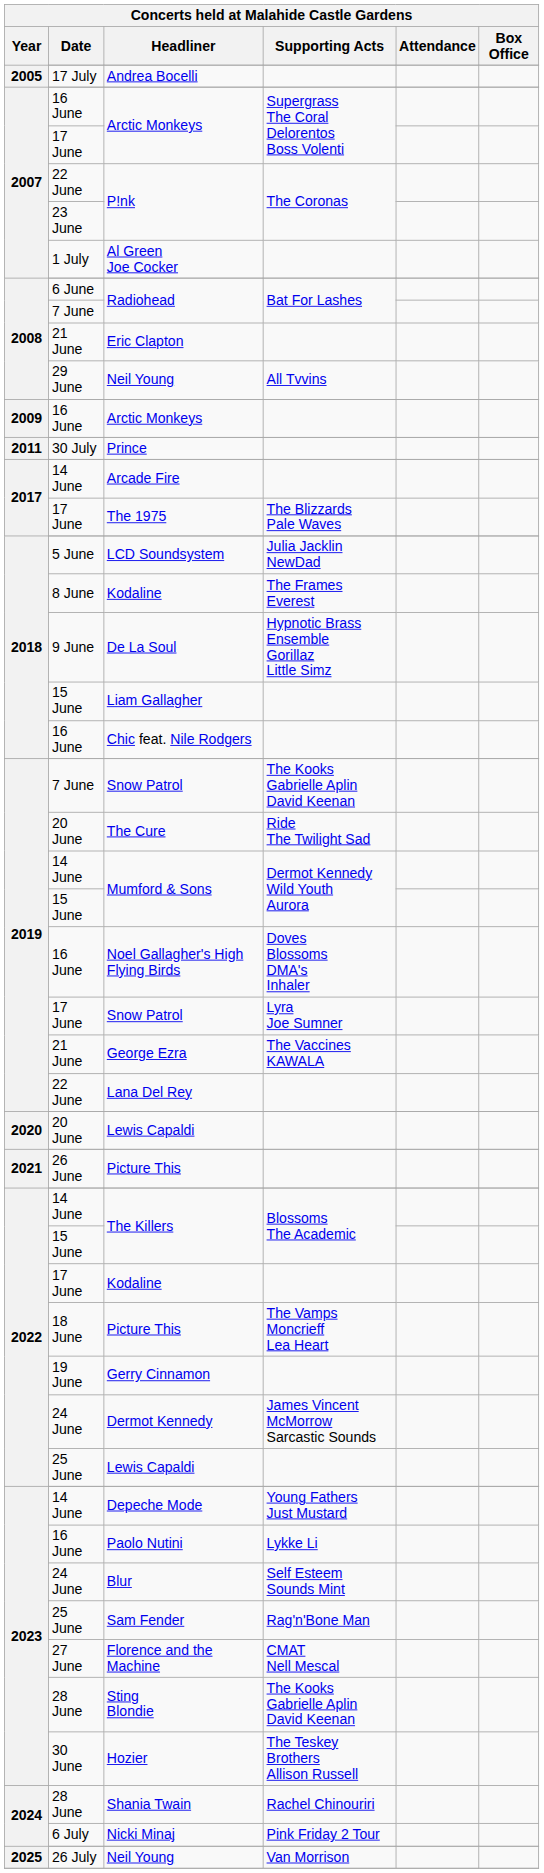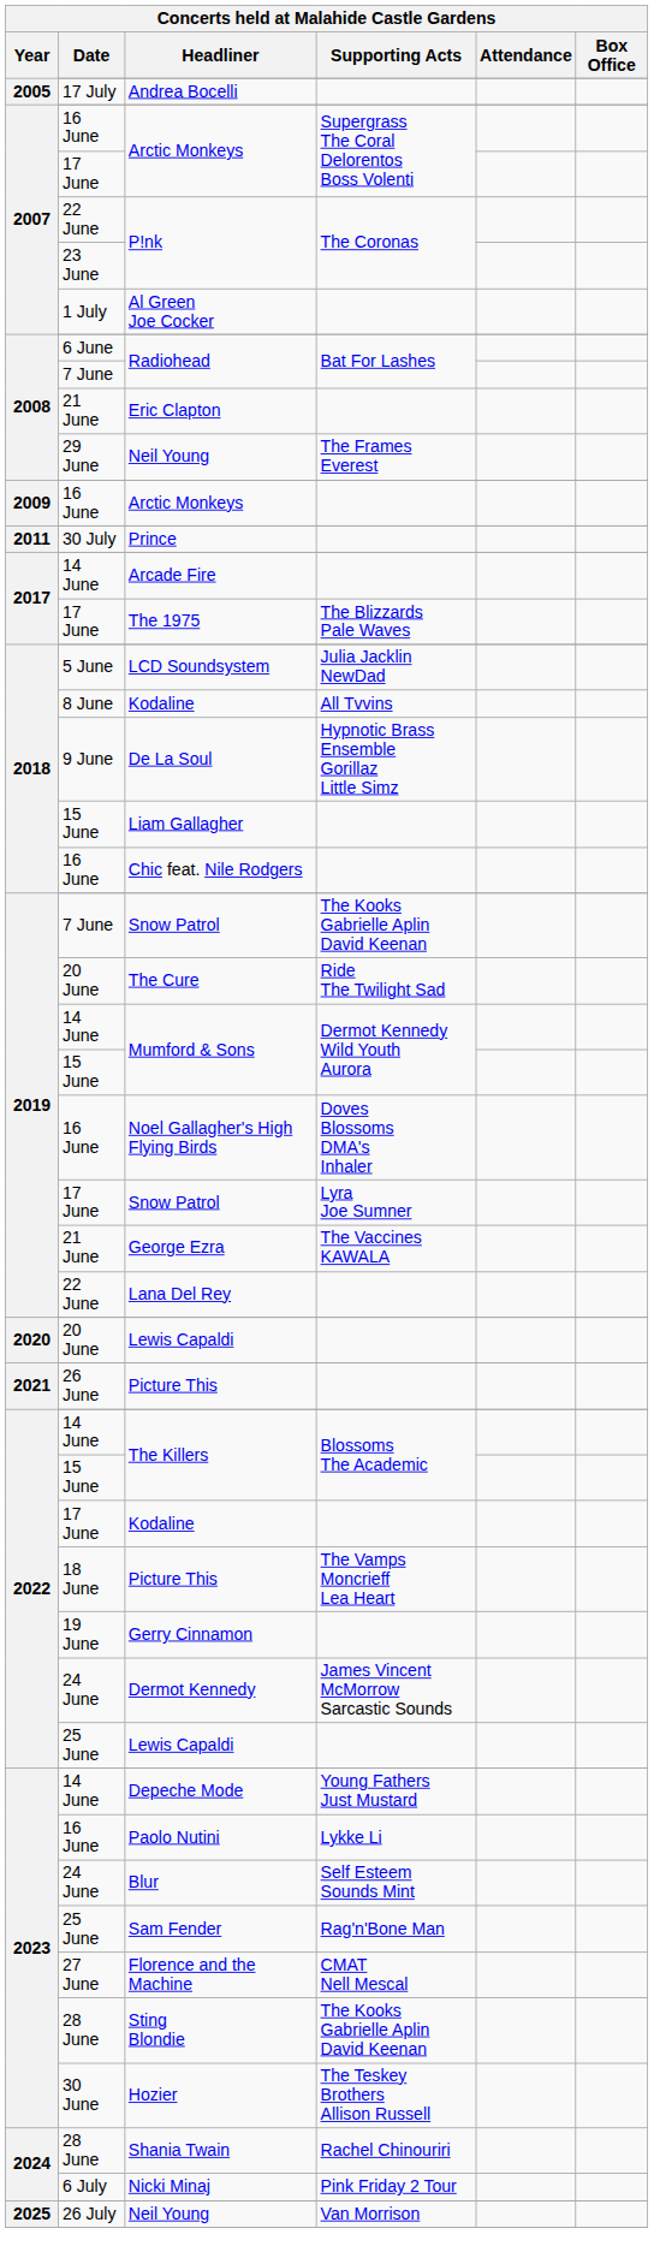29 June / Neil Young | Supporting Acts: All Tvvins -> The Frames Everest
8 June / Kodaline | Supporting Acts: The Frames Everest -> All Tvvins
